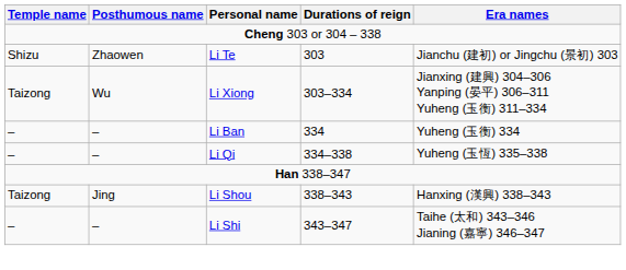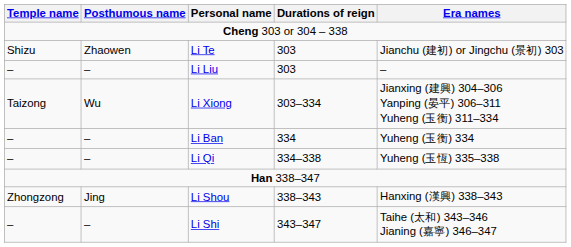+ row: – | – | Li Liu | 303 | –
Li Shou | Temple name: Taizong -> Zhongzong
